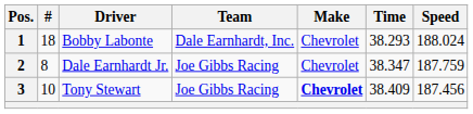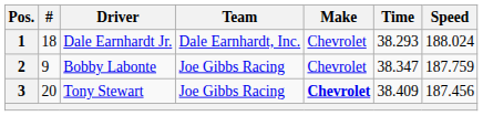1 | Driver: Bobby Labonte -> Dale Earnhardt Jr.
2 | #: 8 -> 9
2 | Driver: Dale Earnhardt Jr. -> Bobby Labonte
3 | #: 10 -> 20
